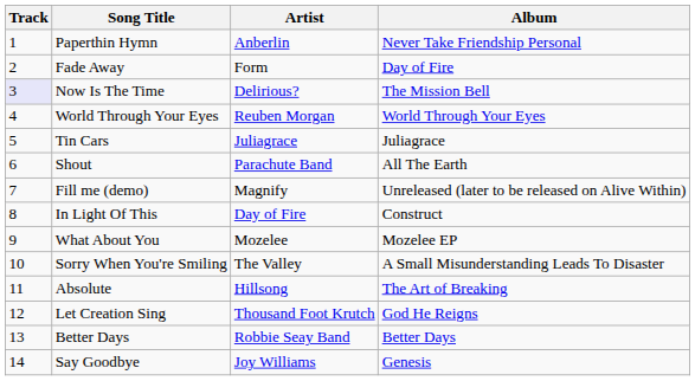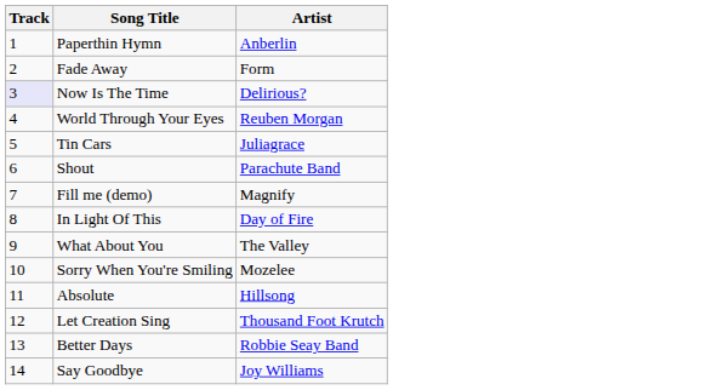- column: Album | Never Take Friendship Personal | Day of Fire | The Mission Bell | World Through Your Eyes | Juliagrace | All The Earth | Unreleased (later to be released on Alive Within) | Construct | Mozelee EP | A Small Misunderstanding Leads To Disaster | The Art of Breaking | God He Reigns | Better Days | Genesis
What About You | Artist: Mozelee -> The Valley
Sorry When You're Smiling | Artist: The Valley -> Mozelee
